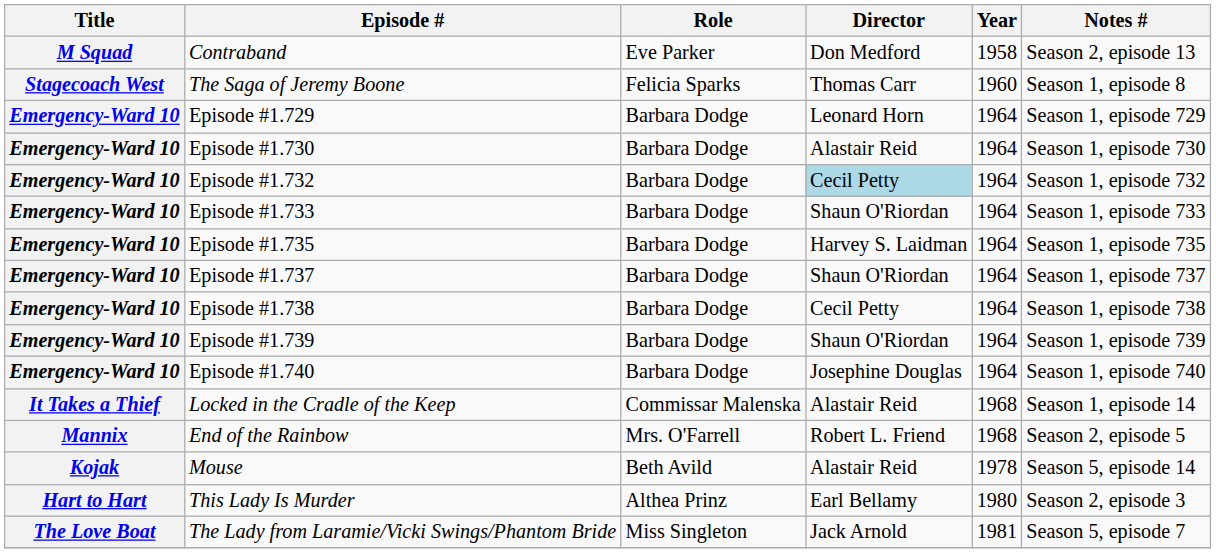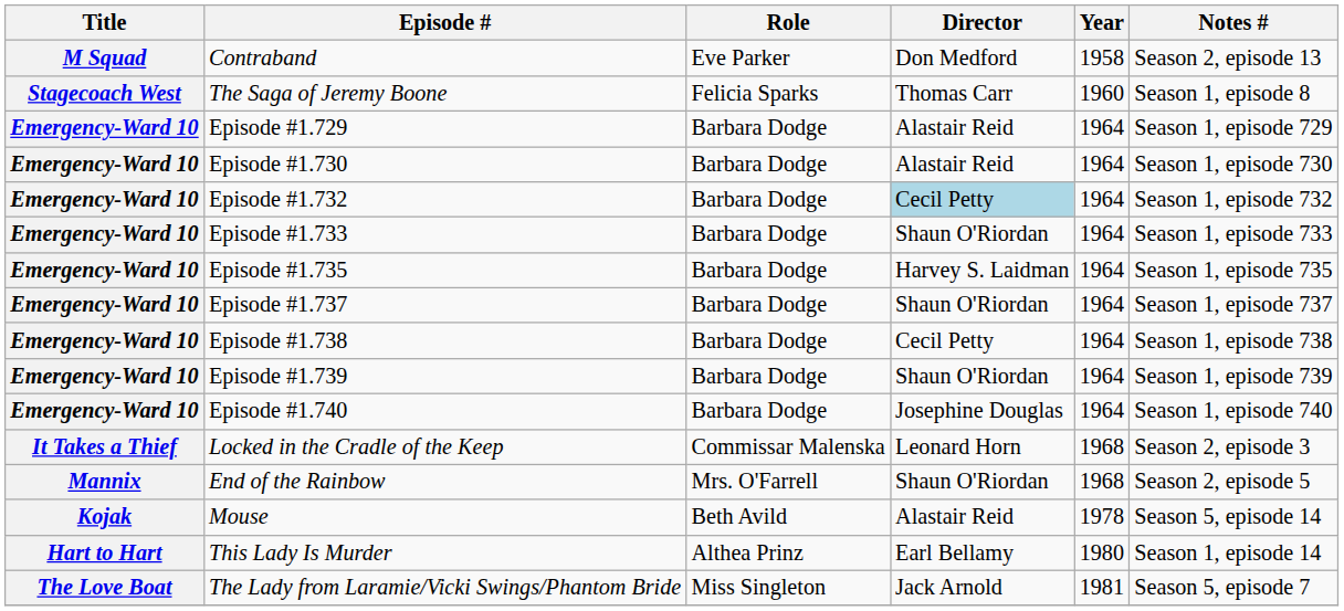Episode #1.729 | Director: Leonard Horn -> Alastair Reid
Locked in the Cradle of the Keep | Director: Alastair Reid -> Leonard Horn
Locked in the Cradle of the Keep | Notes #: Season 1, episode 14 -> Season 2, episode 3
End of the Rainbow | Director: Robert L. Friend -> Shaun O'Riordan
This Lady Is Murder | Notes #: Season 2, episode 3 -> Season 1, episode 14
